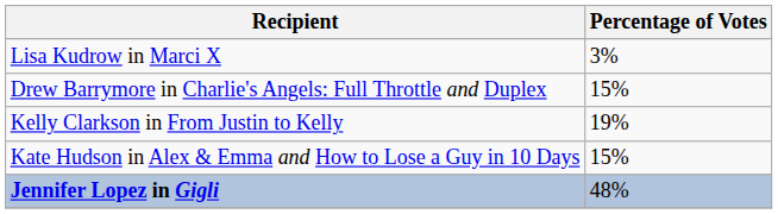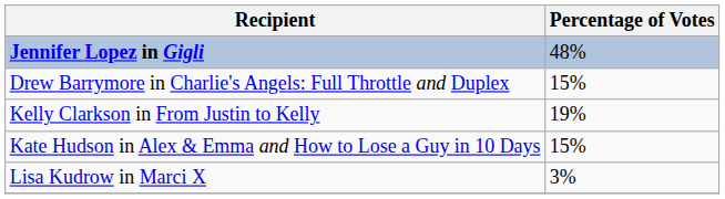rows swapped: Jennifer Lopez in Gigli <-> Lisa Kudrow in Marci X
